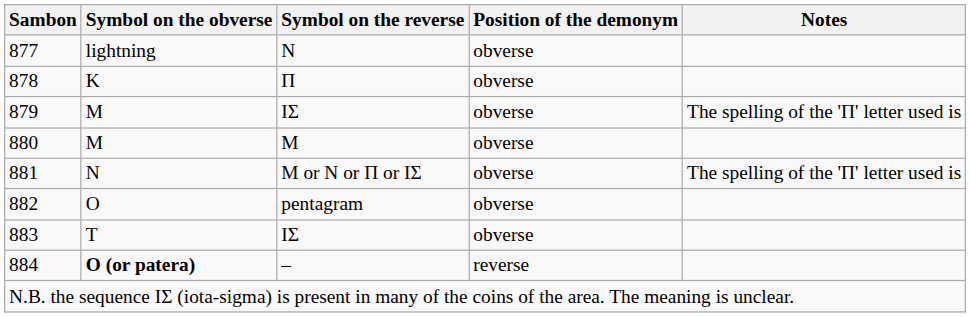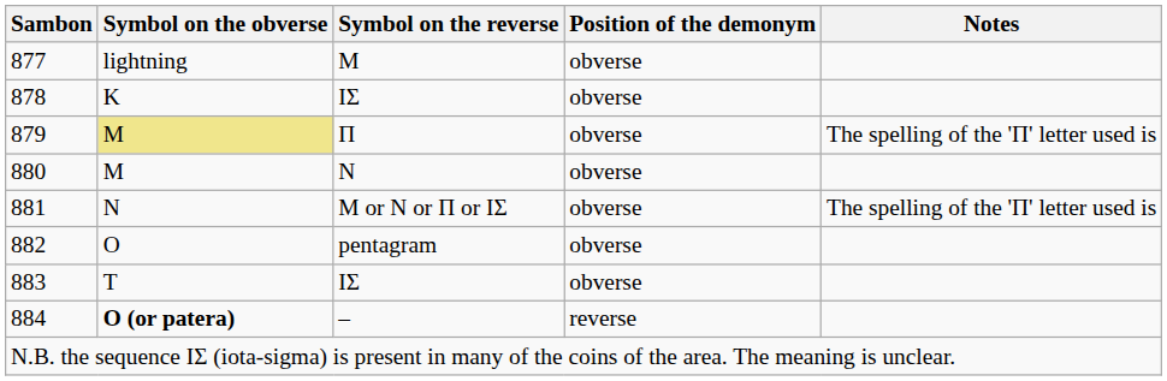877 | Symbol on the reverse: Ν -> Μ
878 | Symbol on the reverse: Π -> ΙΣ
879 | Symbol on the obverse: no background -> khaki background
879 | Symbol on the reverse: ΙΣ -> Π
880 | Symbol on the reverse: Μ -> Ν
